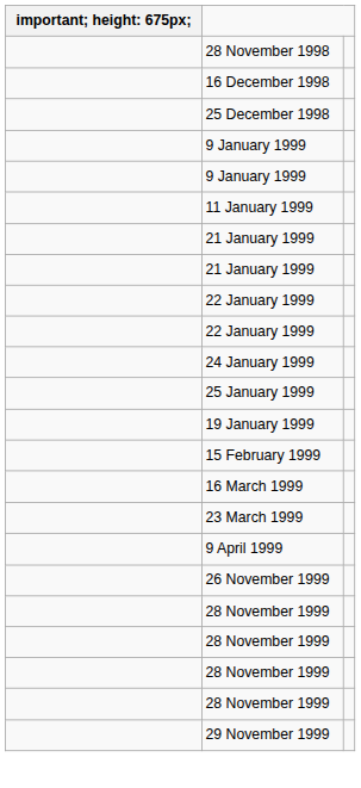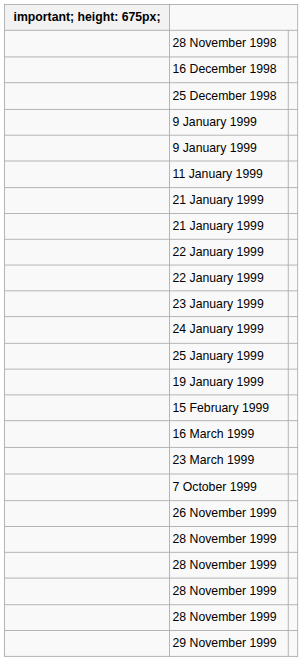+ row: 23 January 1999
- row: 9 April 1999
+ row: 7 October 1999
